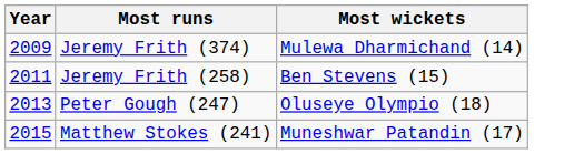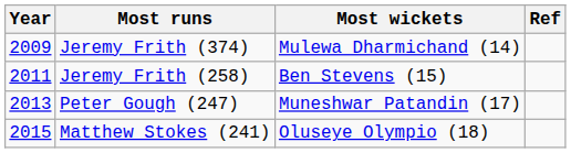+ column: Ref
Peter Gough (247) | Most wickets: Oluseye Olympio (18) -> Muneshwar Patandin (17)
Matthew Stokes (241) | Most wickets: Muneshwar Patandin (17) -> Oluseye Olympio (18)
